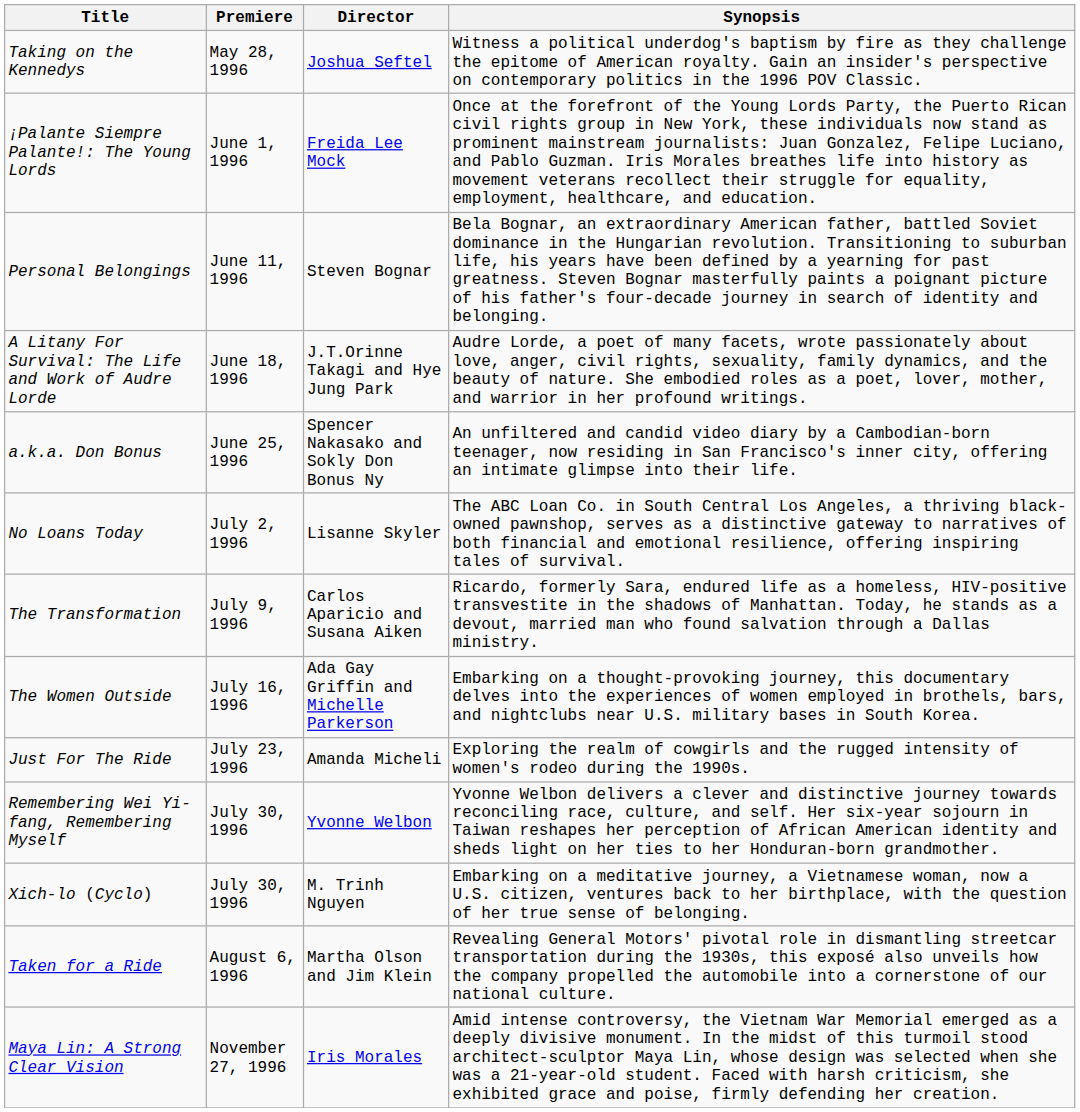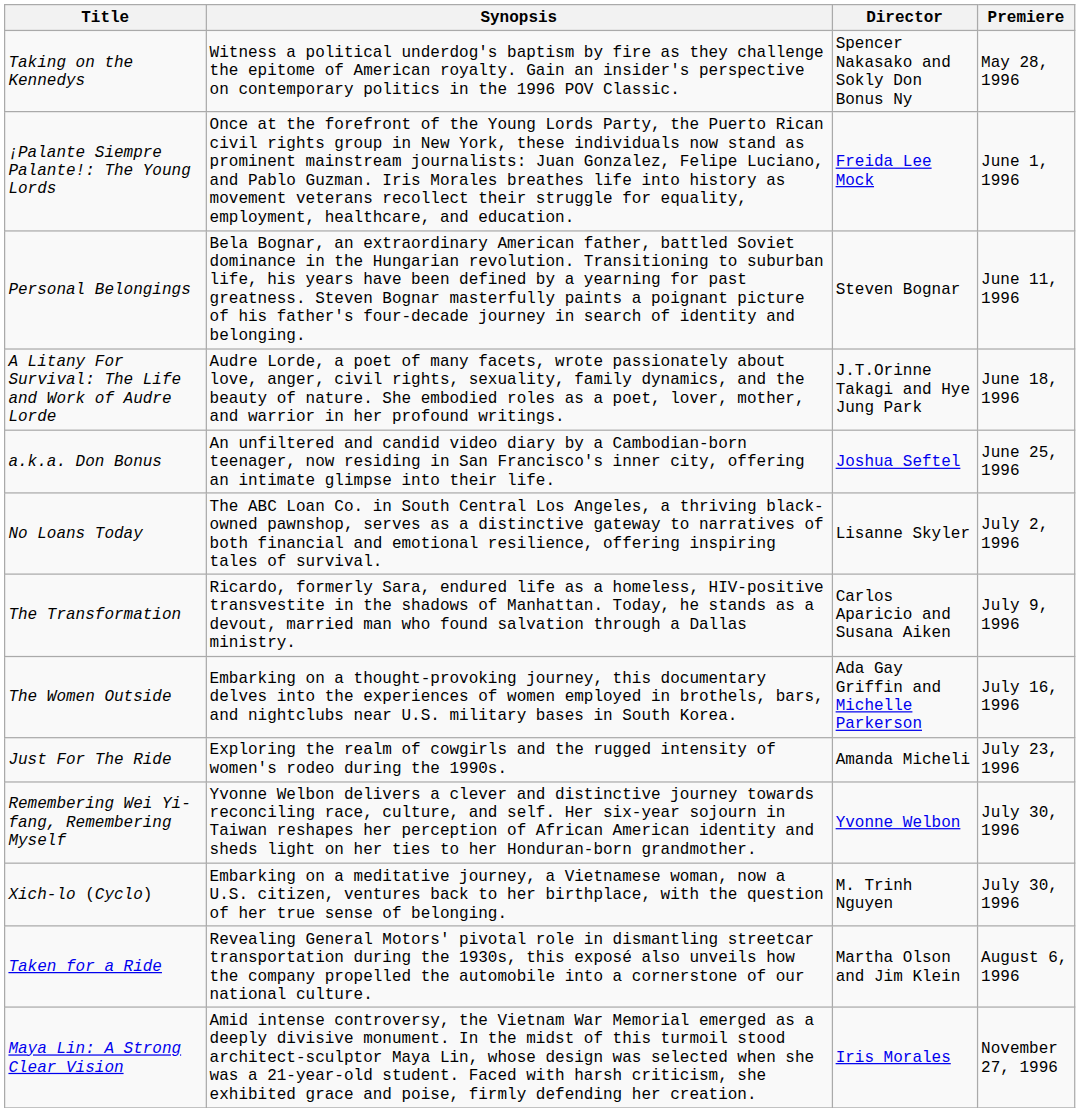columns swapped: Premiere <-> Synopsis
Taking on the Kennedys | Director: Joshua Seftel -> Spencer Nakasako and Sokly Don Bonus Ny
a.k.a. Don Bonus | Director: Spencer Nakasako and Sokly Don Bonus Ny -> Joshua Seftel
